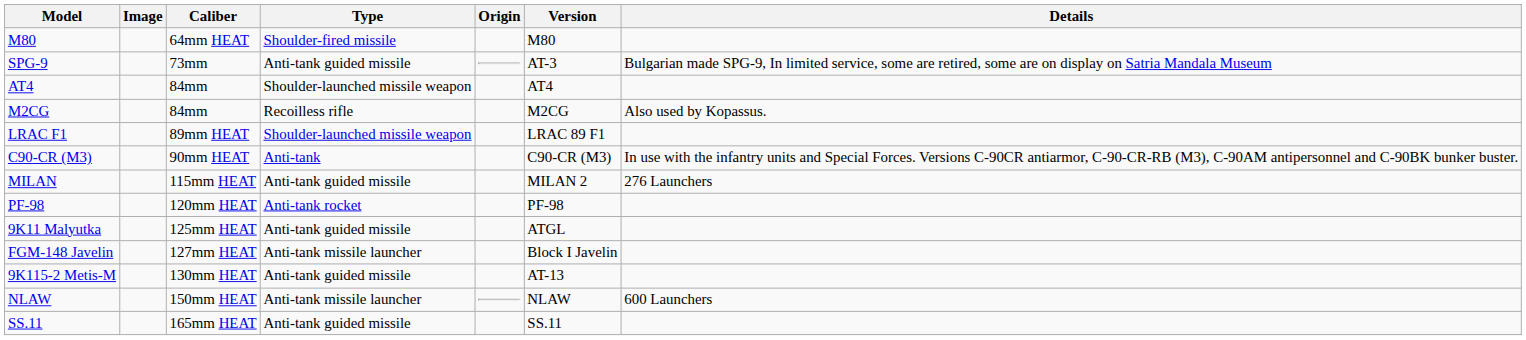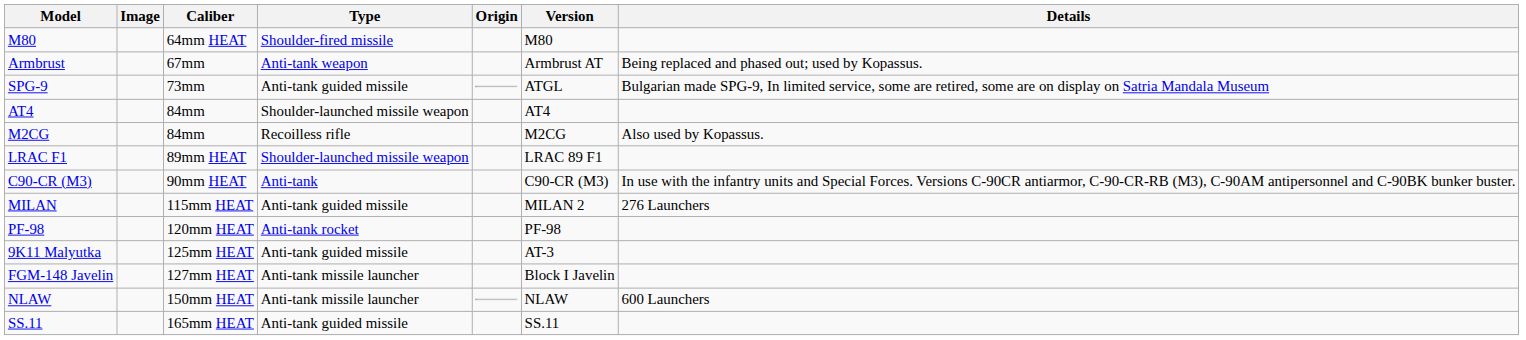+ row: Armbrust | 67mm | Anti-tank weapon | Armbrust AT | Being replaced and phased out; used by Kopassus.
SPG-9 | Version: AT-3 -> ATGL
9K11 Malyutka | Version: ATGL -> AT-3
- row: 9K115-2 Metis-M | 130mm HEAT | Anti-tank guided missile | AT-13
